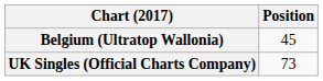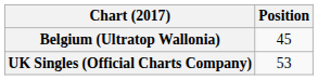UK Singles (Official Charts Company) | Position: 73 -> 53
